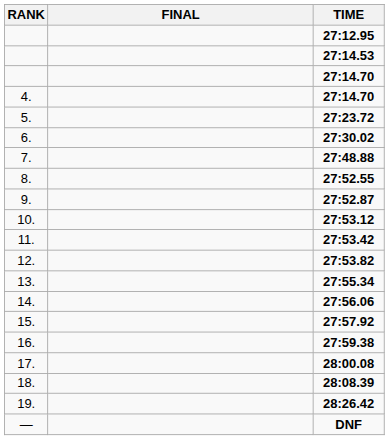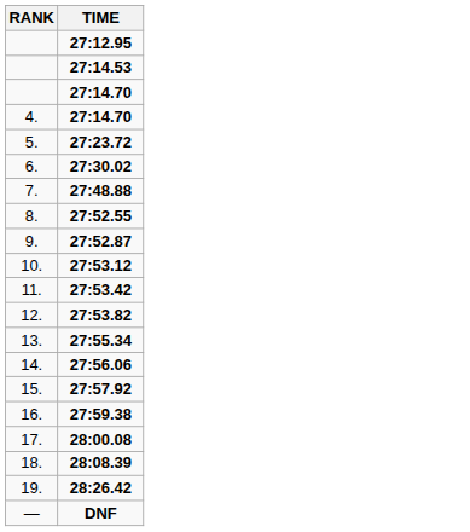- column: FINAL
